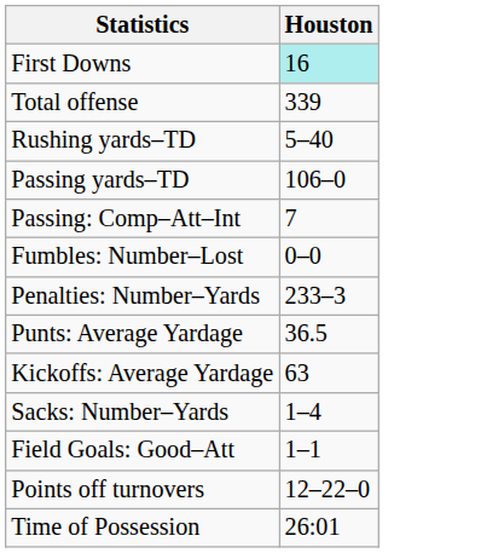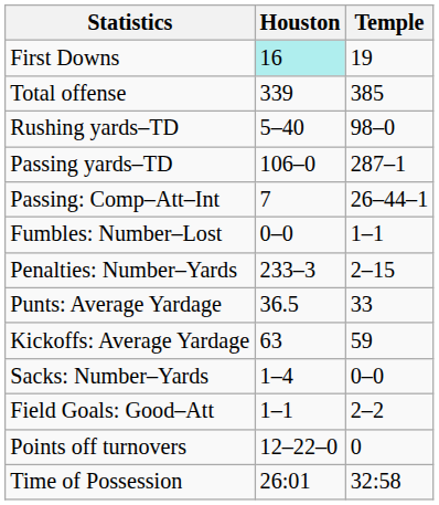+ column: Temple | 19 | 385 | 98–0 | 287–1 | 26–44–1 | 1–1 | 2–15 | 33 | 59 | 0–0 | 2–2 | 0 | 32:58
